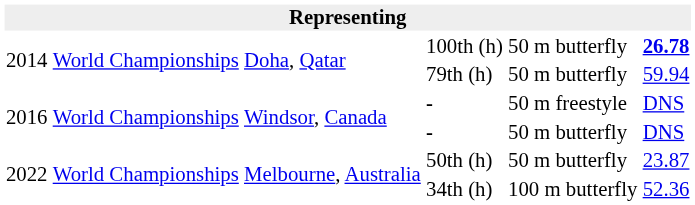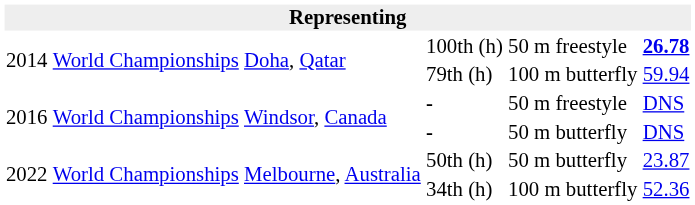100th (h) | column 5: 50 m butterfly -> 50 m freestyle
79th (h) | column 5: 50 m butterfly -> 100 m butterfly
